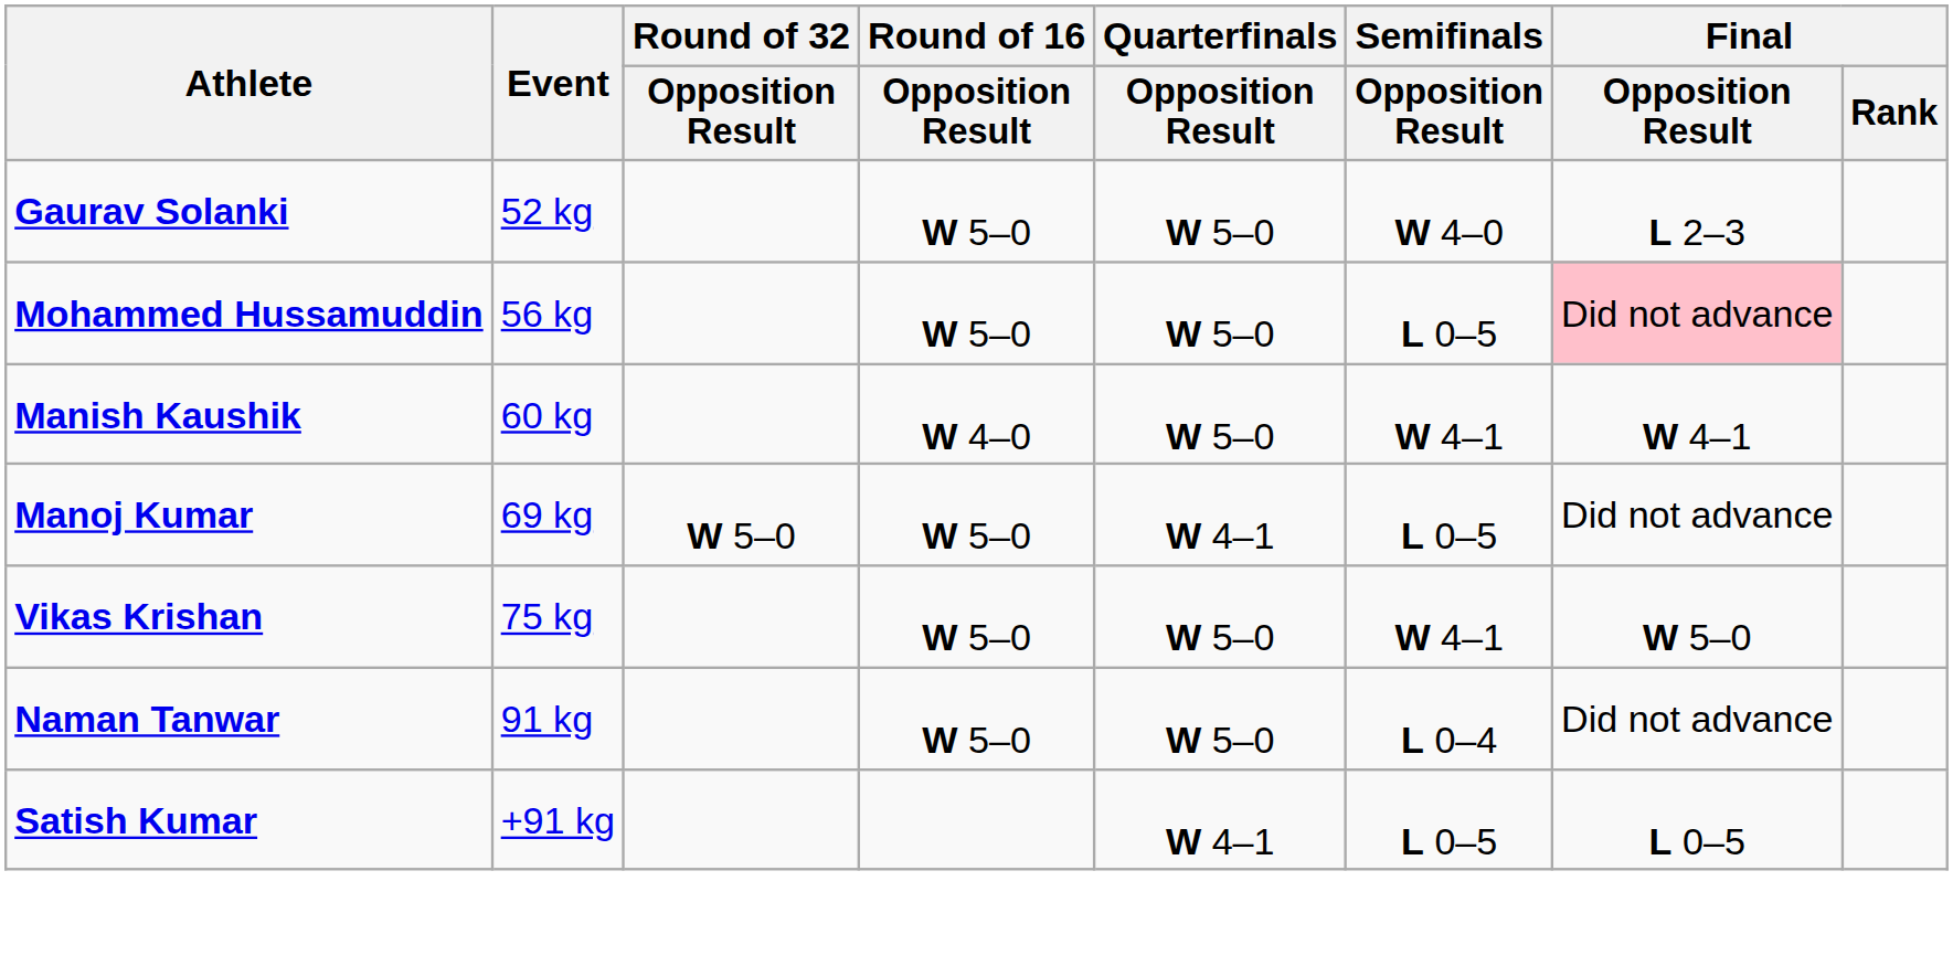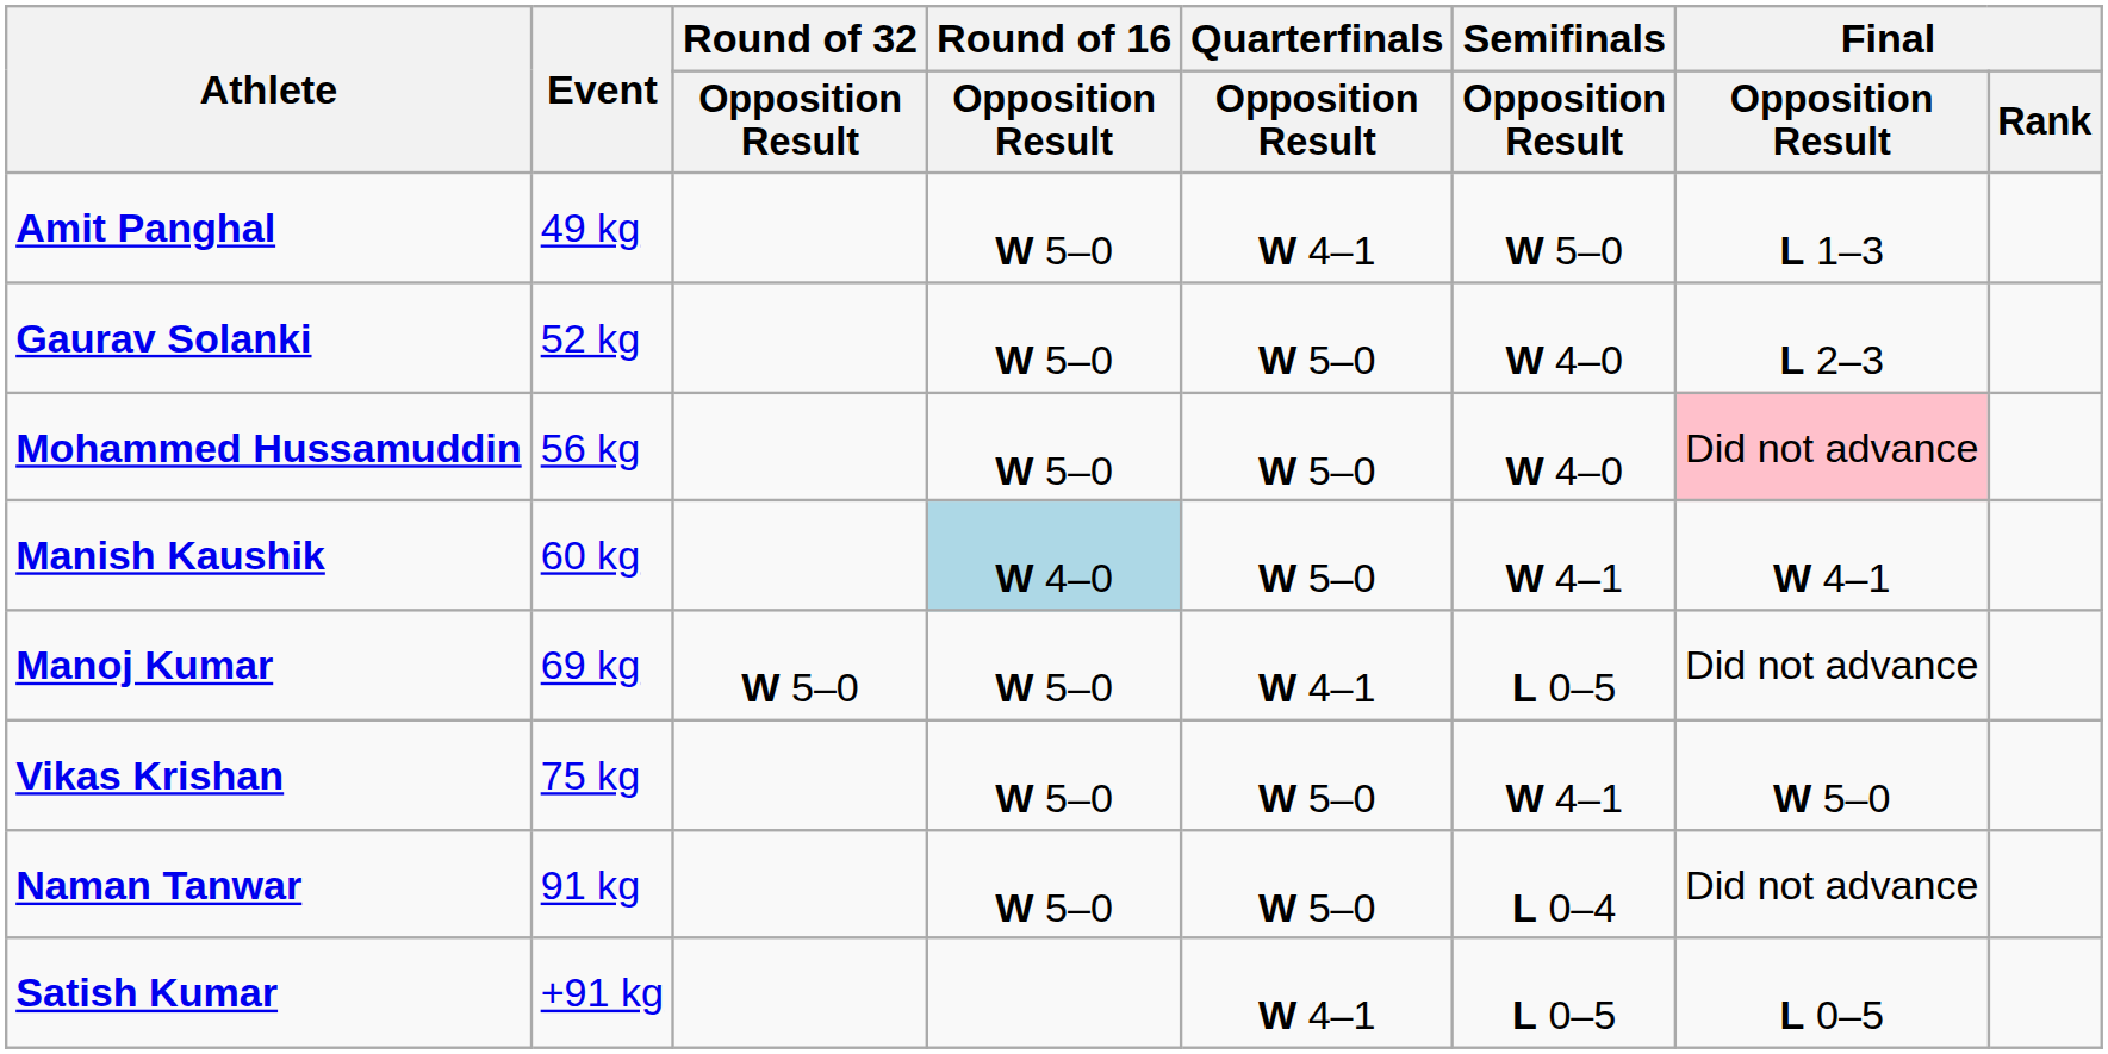+ row: Amit Panghal | 49 kg | W 5–0 | W 4–1 | W 5–0 | L 1–3
Mohammed Hussamuddin | Semifinals / Opposition Result: L 0–5 -> W 4–0
Manish Kaushik | Round of 16 / Opposition Result: no background -> lightblue background
